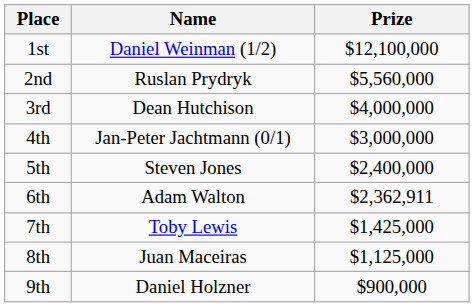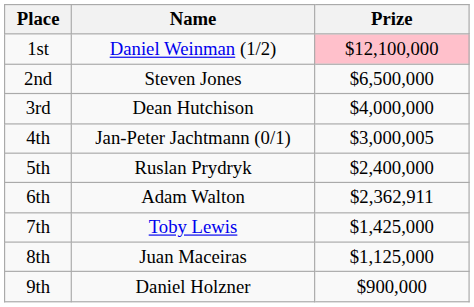1st | Prize: no background -> pink background
2nd | Name: Ruslan Prydryk -> Steven Jones
2nd | Prize: $5,560,000 -> $6,500,000
4th | Prize: $3,000,000 -> $3,000,005
5th | Name: Steven Jones -> Ruslan Prydryk
